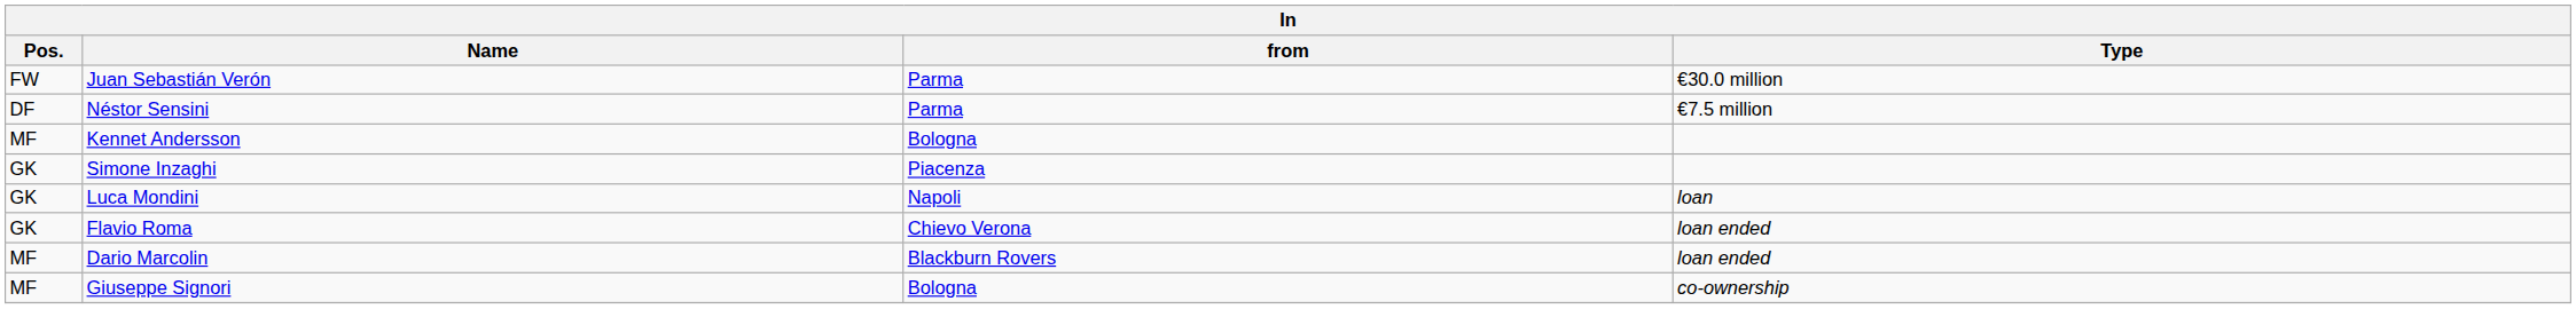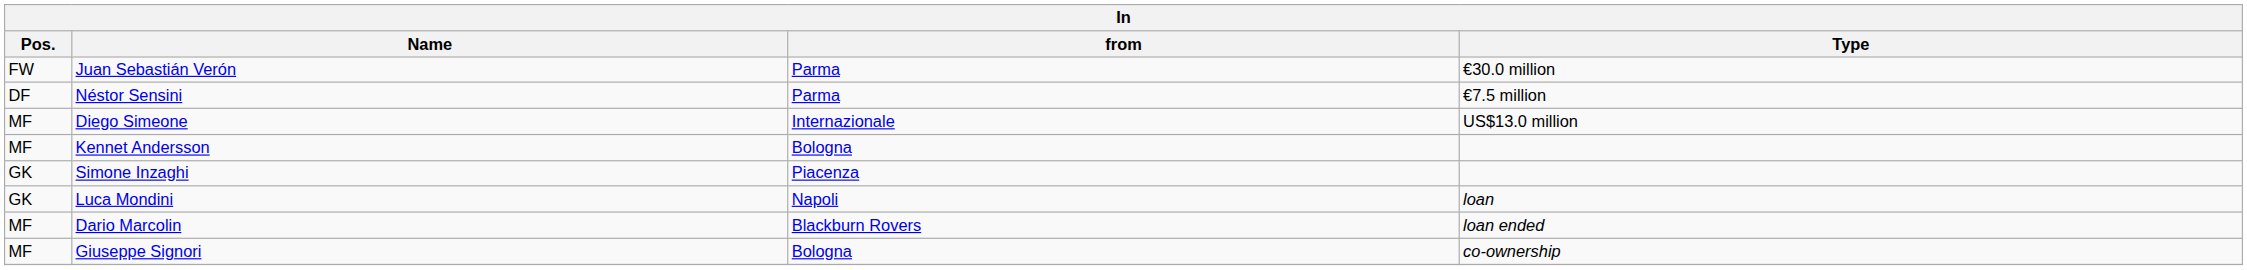+ row: MF | Diego Simeone | Internazionale | US$13.0 million
- row: GK | Flavio Roma | Chievo Verona | loan ended
